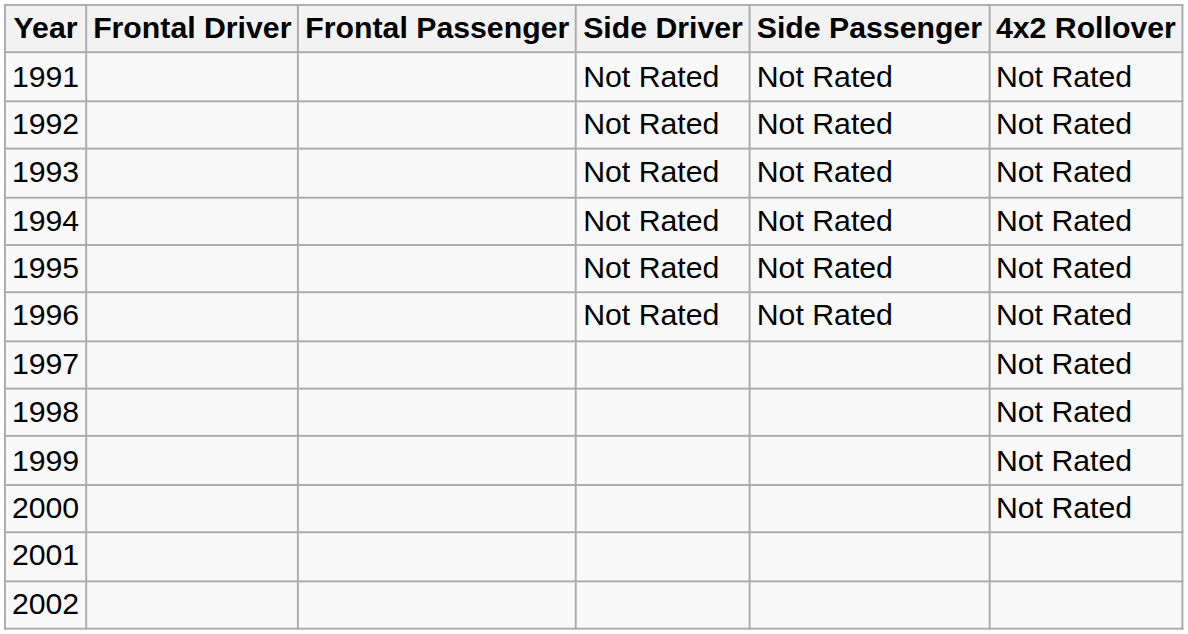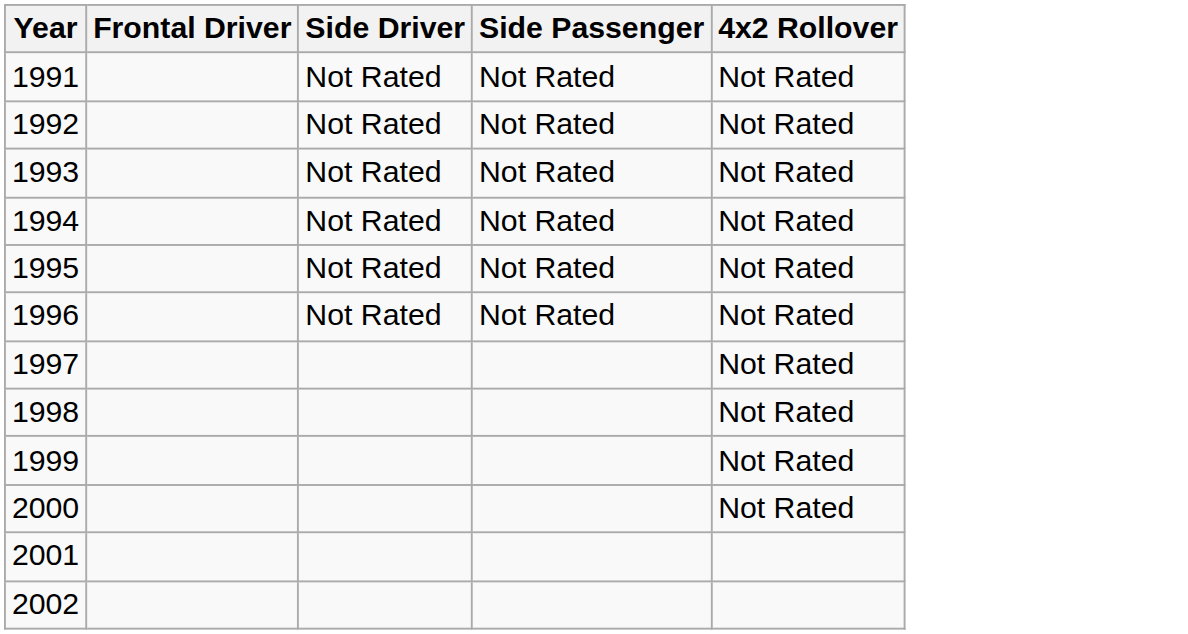- column: Frontal Passenger
